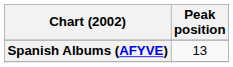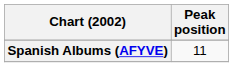Spanish Albums (AFYVE) | Peak position: 13 -> 11
